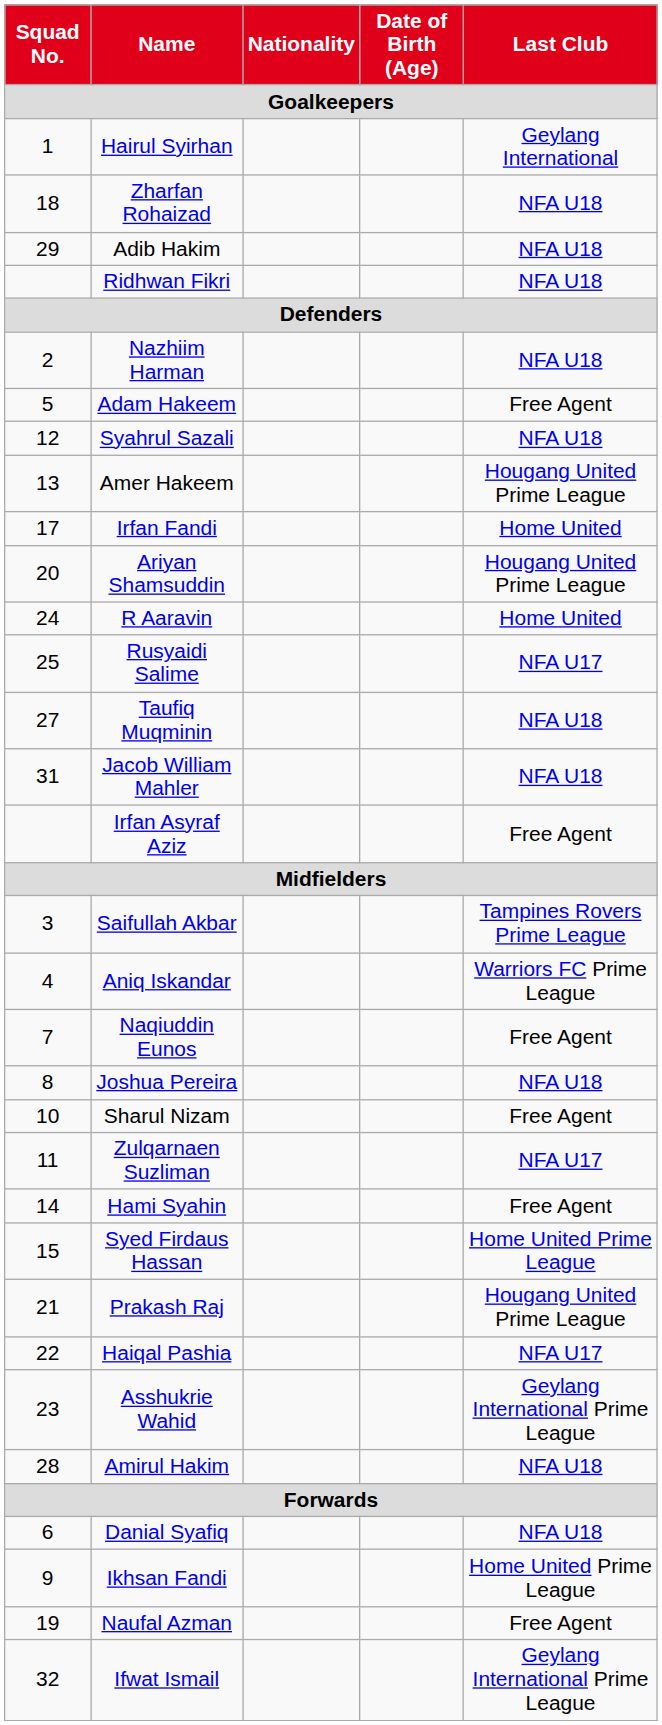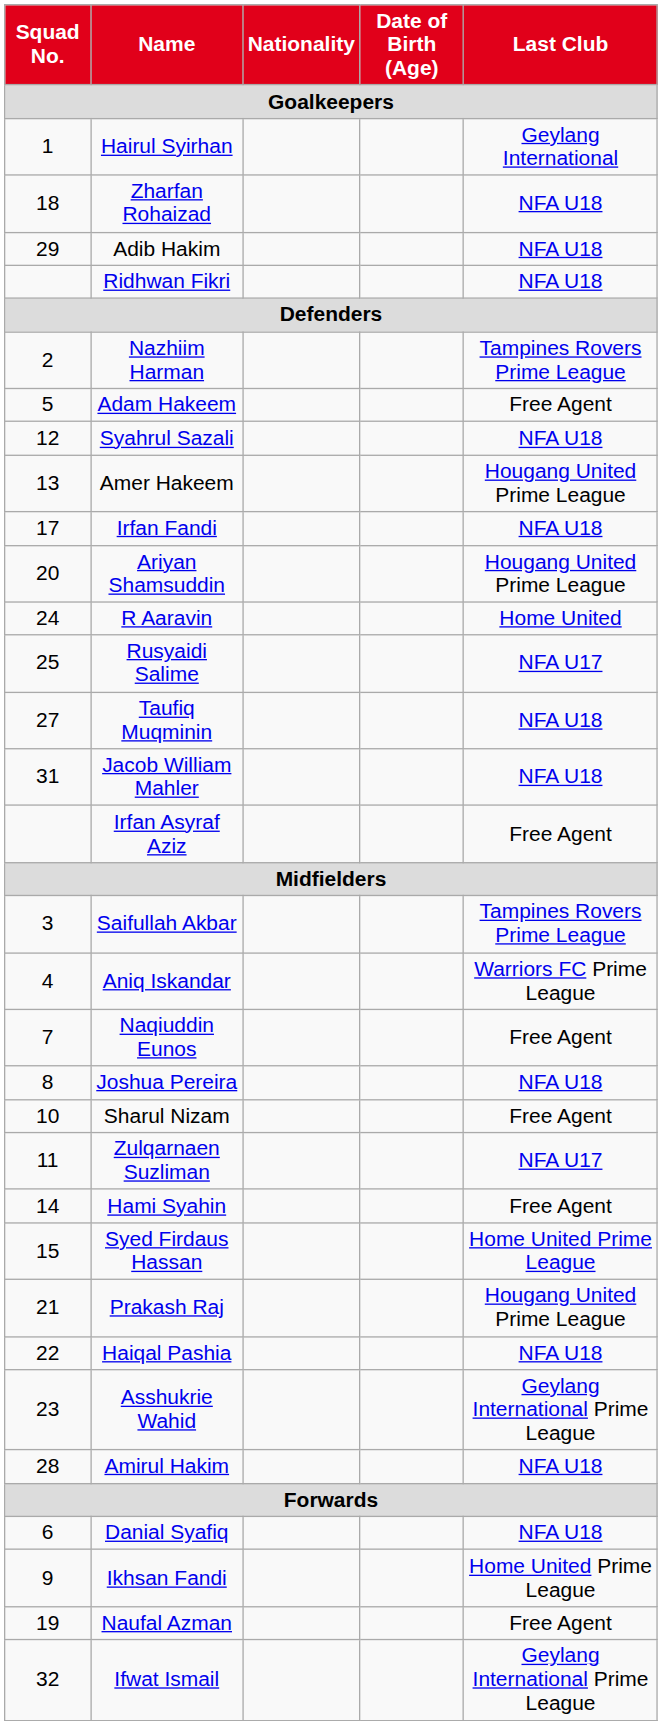Nazhiim Harman | Last Club: NFA U18 -> Tampines Rovers Prime League
Irfan Fandi | Last Club: Home United -> NFA U18
Haiqal Pashia | Last Club: NFA U17 -> NFA U18
